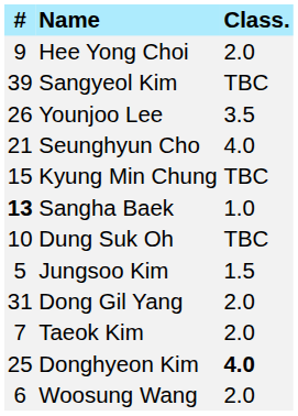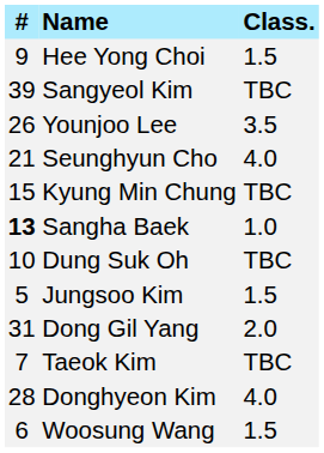Hee Yong Choi | Class.: 2.0 -> 1.5
Taeok Kim | Class.: 2.0 -> TBC
Donghyeon Kim | #: 25 -> 28
Donghyeon Kim | Class.: bold -> normal
Woosung Wang | Class.: 2.0 -> 1.5
